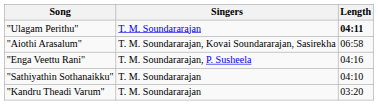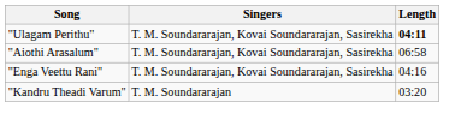"Ulagam Perithu" | Singers: T. M. Soundararajan -> T. M. Soundararajan, Kovai Soundararajan, Sasirekha
"Enga Veettu Rani" | Singers: T. M. Soundararajan, P. Susheela -> T. M. Soundararajan, Kovai Soundararajan, Sasirekha
- row: "Sathiyathin Sothanaikku" | T. M. Soundararajan | 04:10
